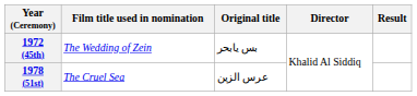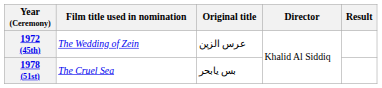1972 (45th) | Original title: بس يابحر -> عرس الزين
1978 (51st) | Original title: عرس الزين -> بس يابحر
